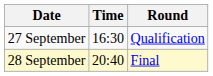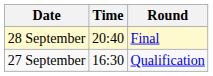rows swapped: 27 September <-> 28 September
